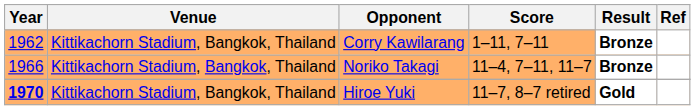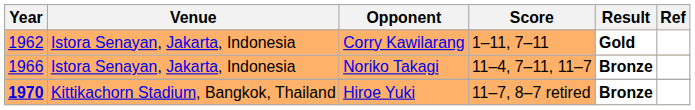Corry Kawilarang | Venue: Kittikachorn Stadium, Bangkok, Thailand -> Istora Senayan, Jakarta, Indonesia
Corry Kawilarang | Result: Bronze -> Gold
Noriko Takagi | Venue: Kittikachorn Stadium, Bangkok, Thailand -> Istora Senayan, Jakarta, Indonesia
Hiroe Yuki | Result: Gold -> Bronze
